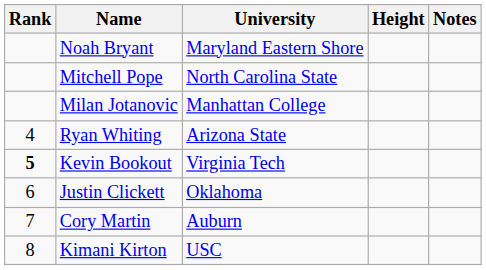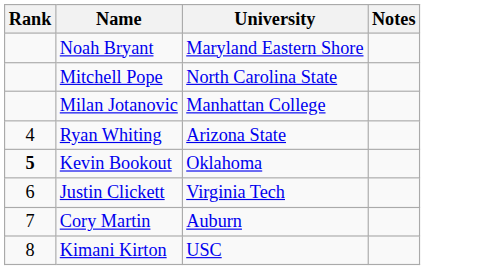- column: Height
Kevin Bookout | University: Virginia Tech -> Oklahoma
Justin Clickett | University: Oklahoma -> Virginia Tech
